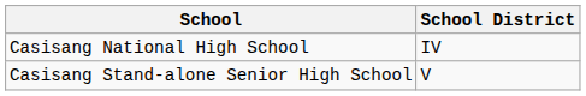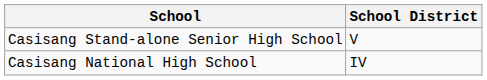rows swapped: Casisang National High School <-> Casisang Stand-alone Senior High School
